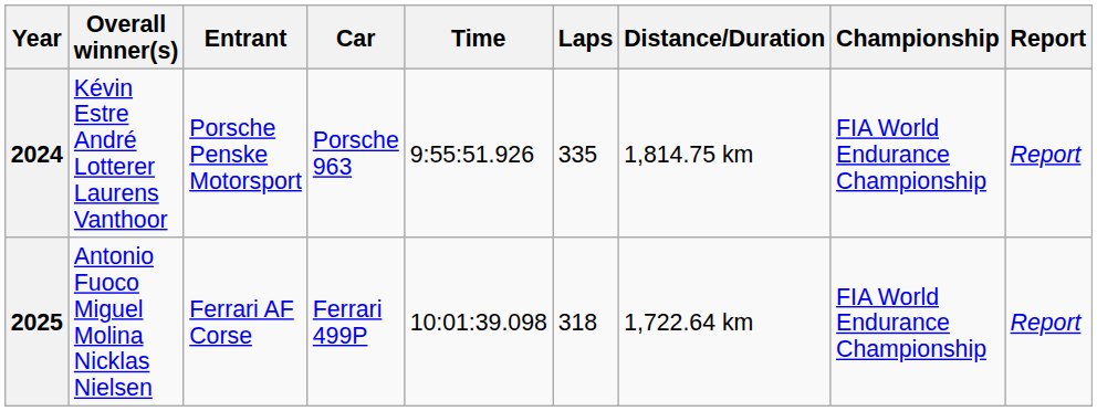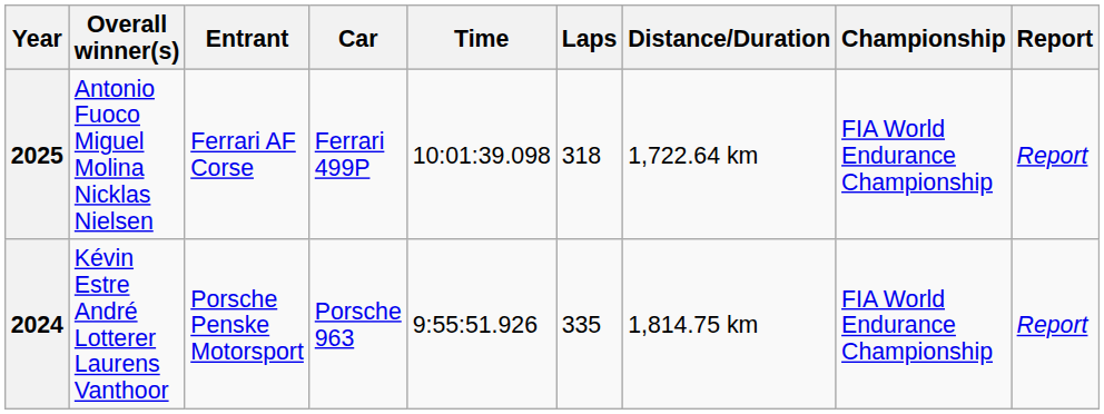rows swapped: 2024 <-> 2025
